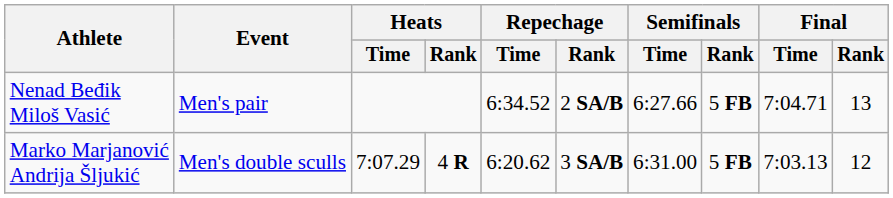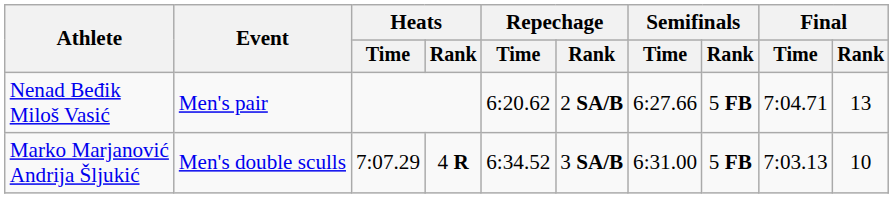Nenad Beđik Miloš Vasić | Repechage / Time: 6:34.52 -> 6:20.62
Marko Marjanović Andrija Šljukić | Repechage / Time: 6:20.62 -> 6:34.52
Marko Marjanović Andrija Šljukić | Final / Rank: 12 -> 10
